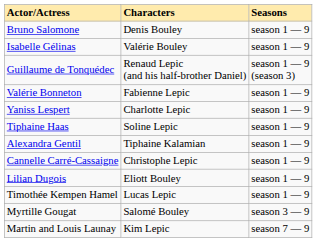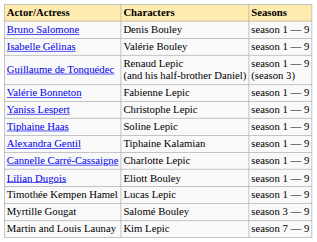Yaniss Lespert | Characters: Charlotte Lepic -> Christophe Lepic
Cannelle Carré-Cassaigne | Characters: Christophe Lepic -> Charlotte Lepic
